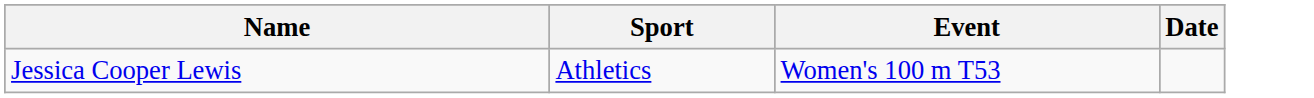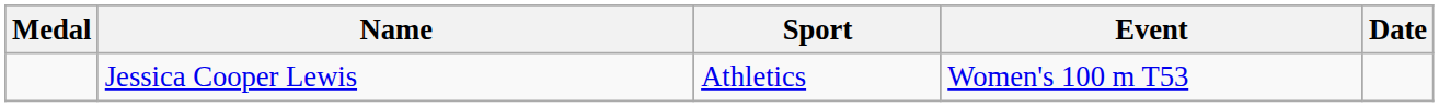+ column: Medal
